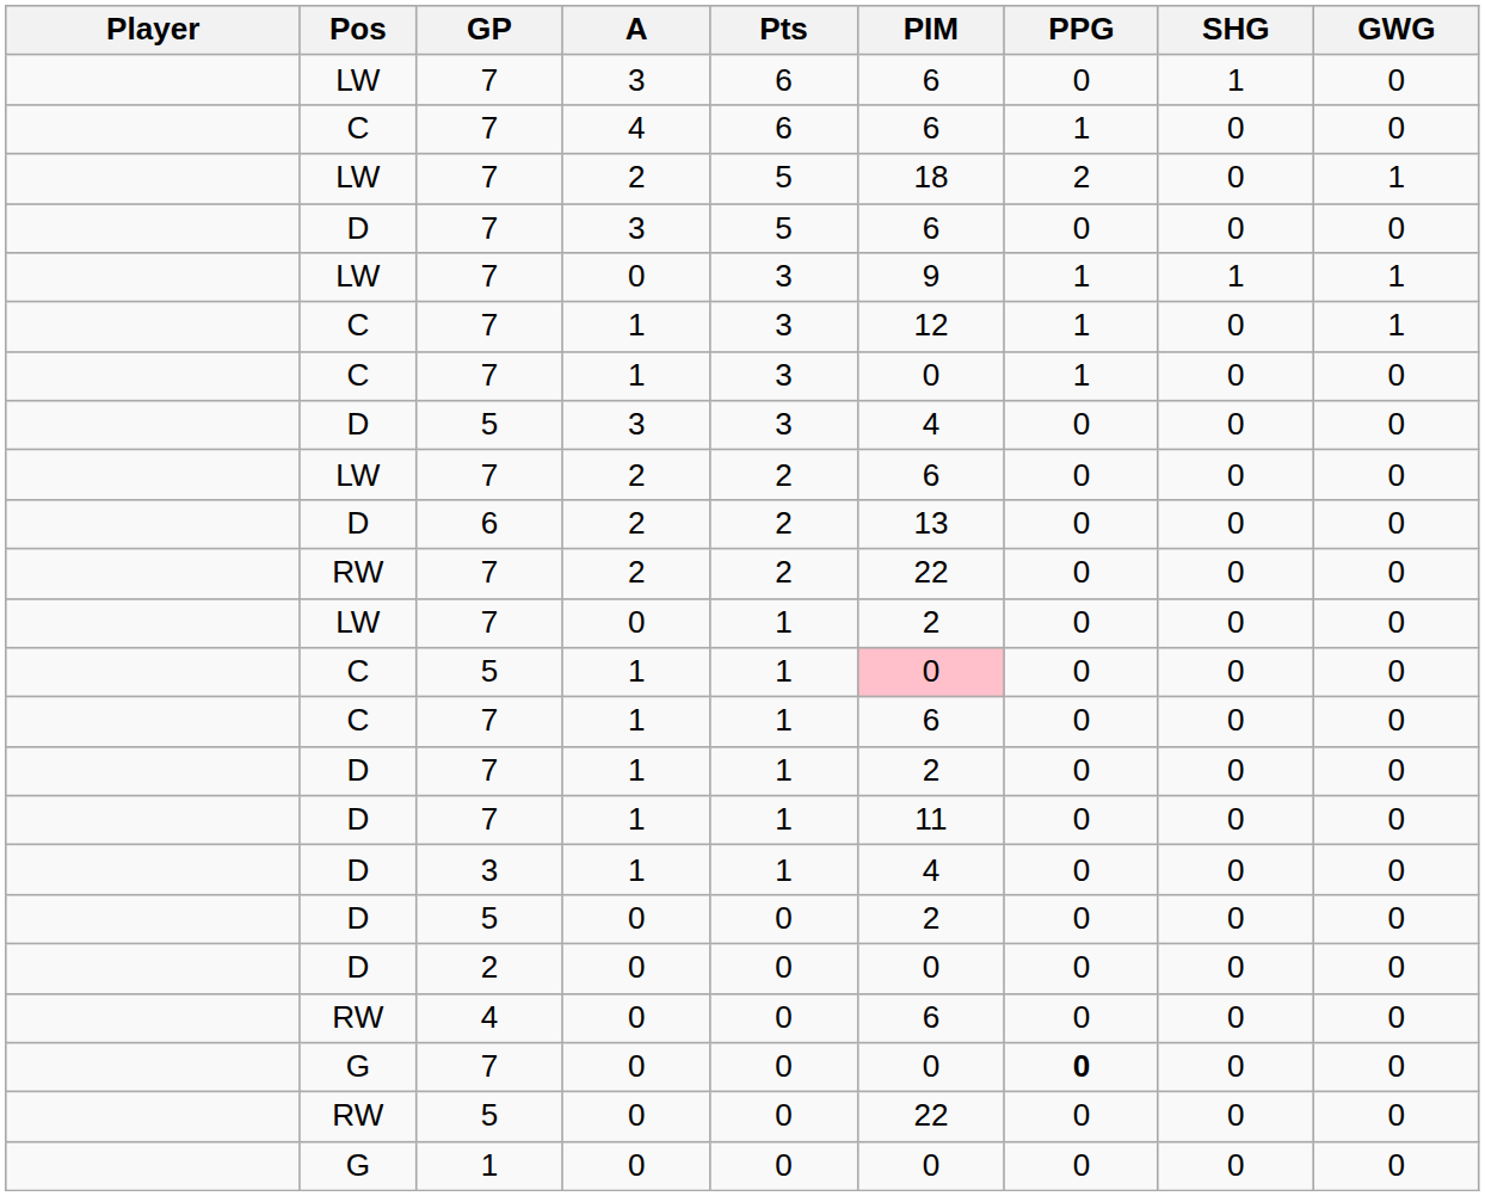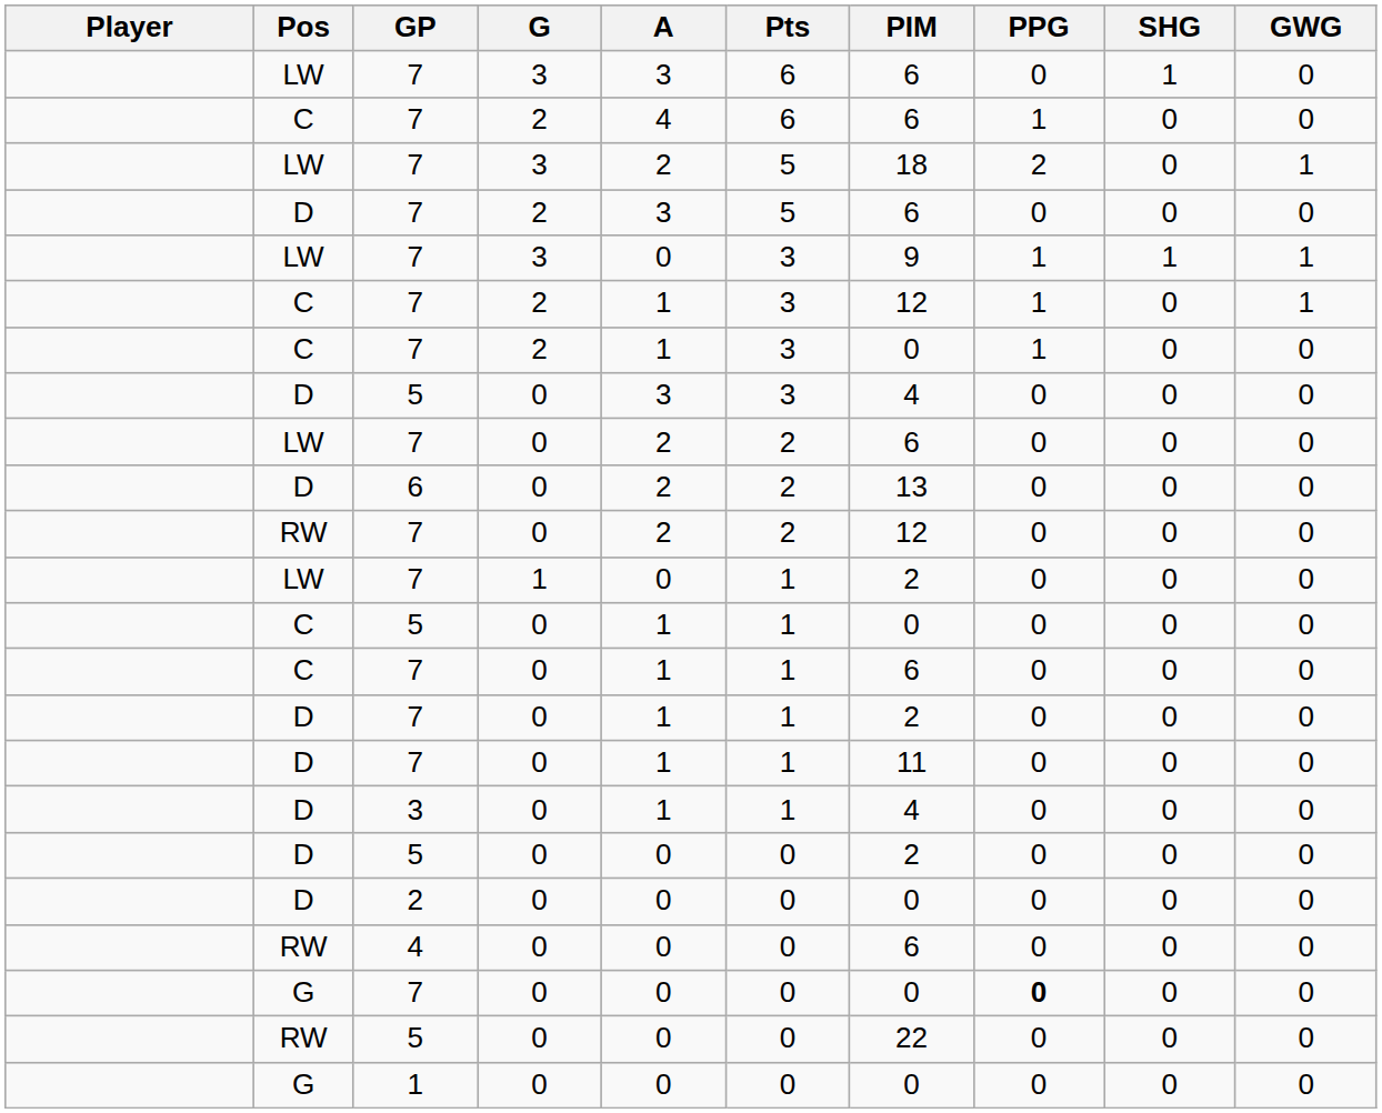+ column: G | 3 | 2 | 3 | 2 | 3 | 2 | 2 | 0 | 0 | 0 | 0 | 1 | 0 | 0 | 0 | 0 | 0 | 0 | 0 | 0 | 0 | 0 | 0
RW / 7 | PIM: 22 -> 12
C / 5 | PIM: pink background -> no background
